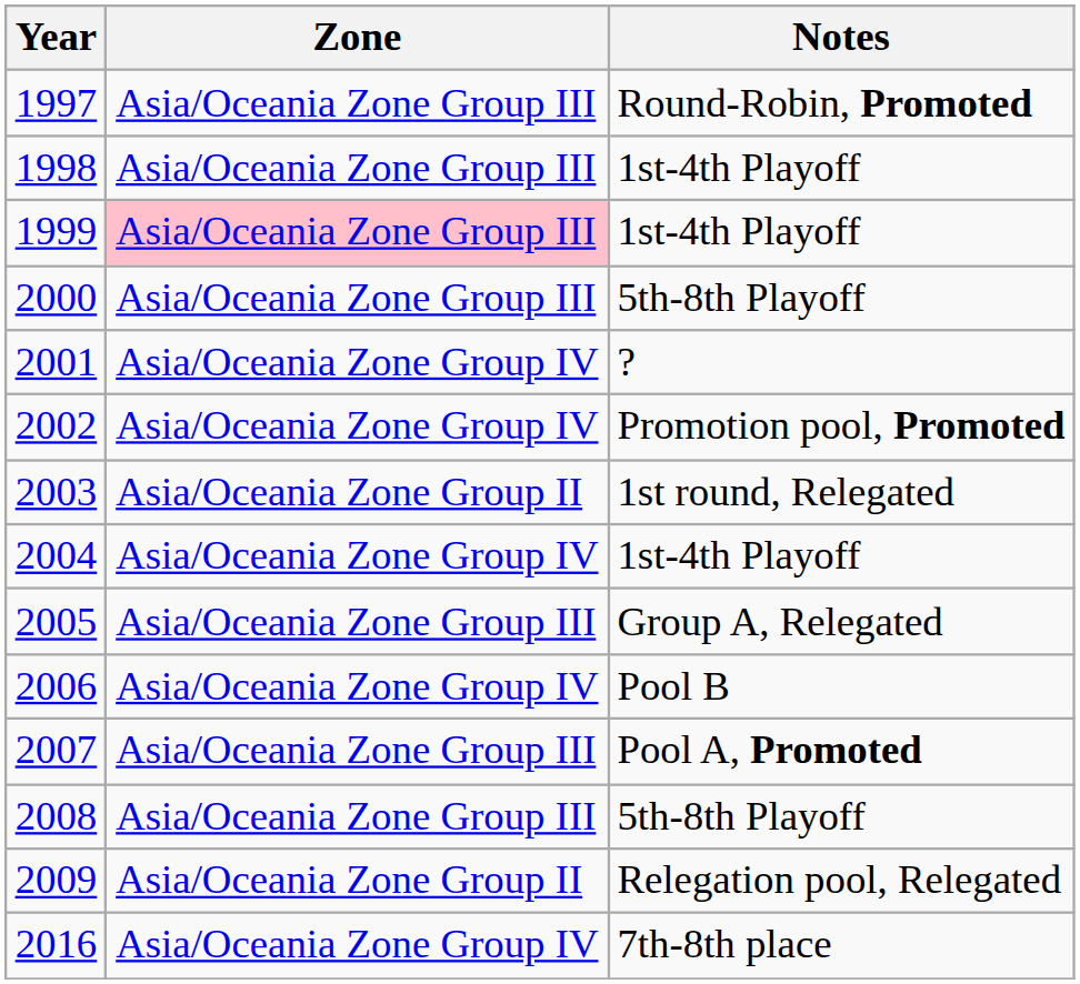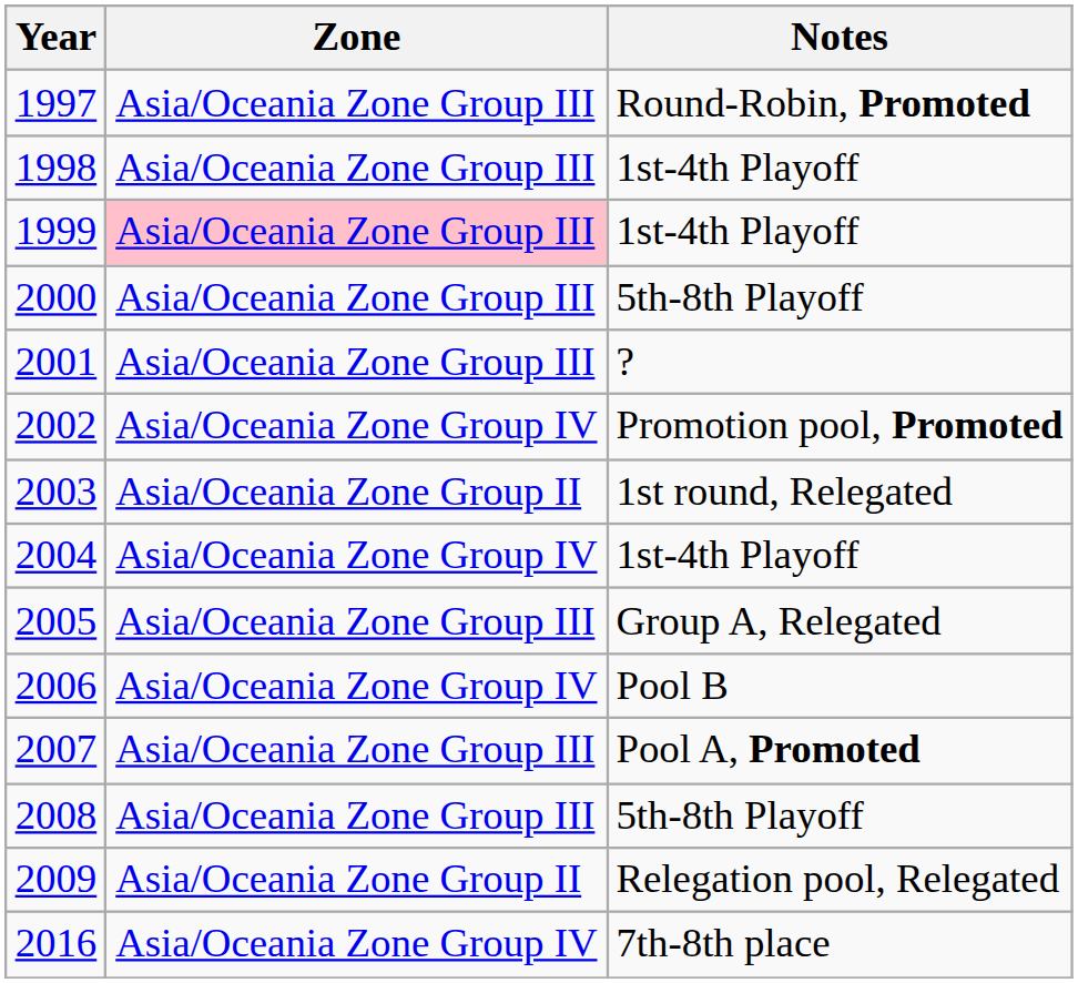2001 | Zone: Asia/Oceania Zone Group IV -> Asia/Oceania Zone Group III
